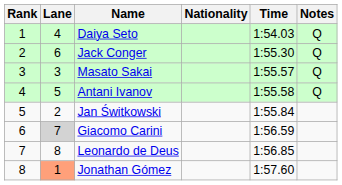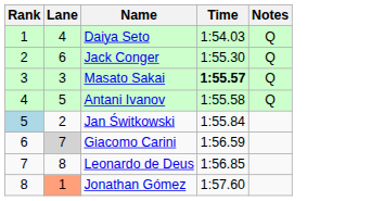- column: Nationality
Masato Sakai | Time: normal -> bold
Jan Świtkowski | Rank: no background -> lightblue background
